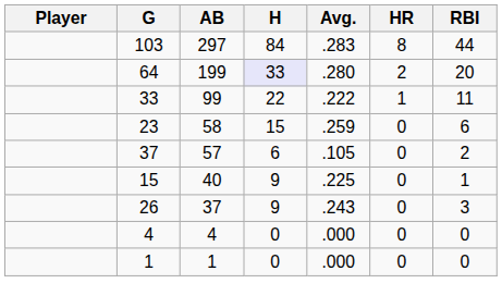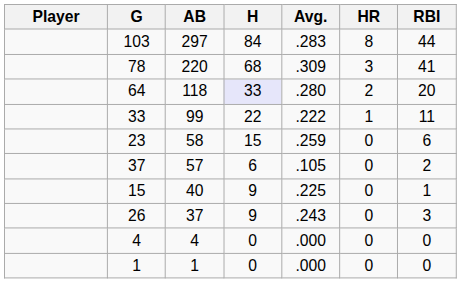+ row: 78 | 220 | 68 | .309 | 3 | 41
64 | AB: 199 -> 118
